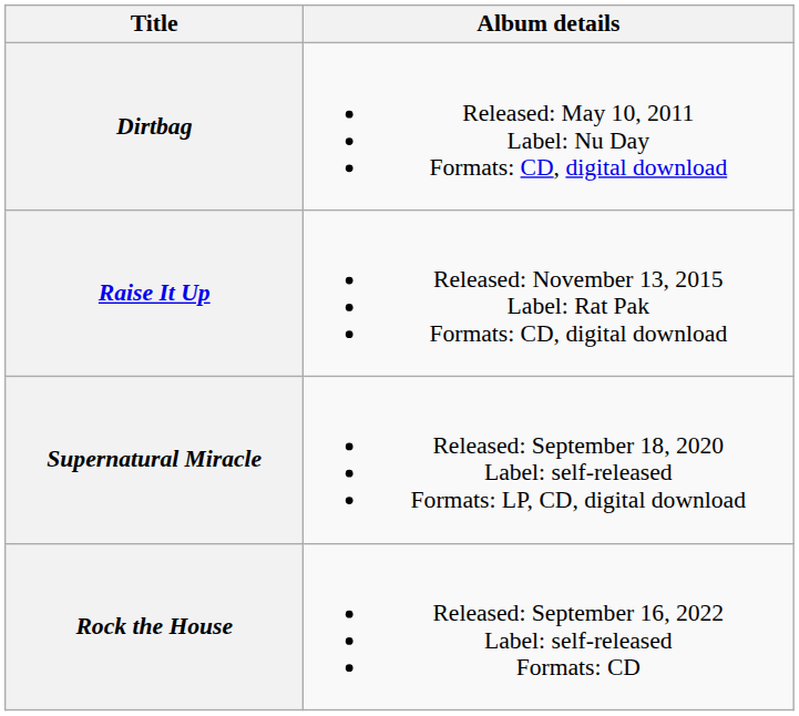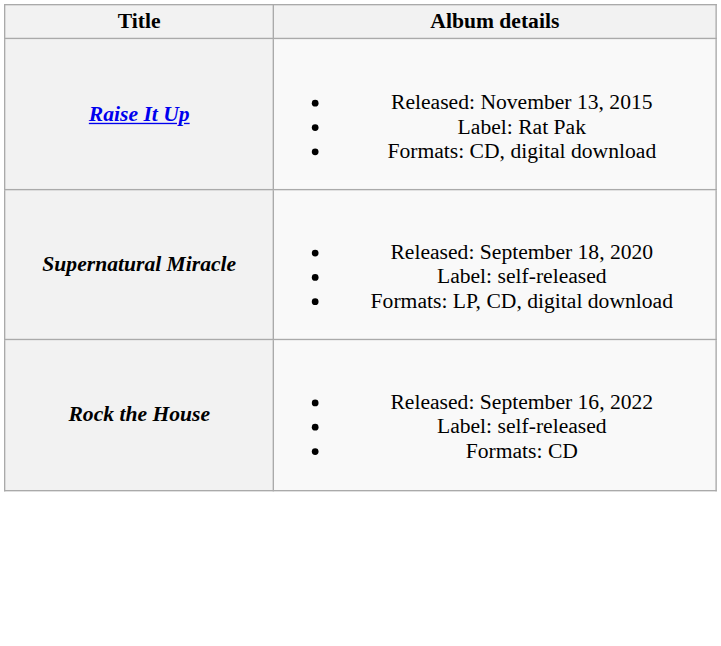- row: Dirtbag | Released: May 10, 2011 Label: Nu Day Formats: CD, digital download
